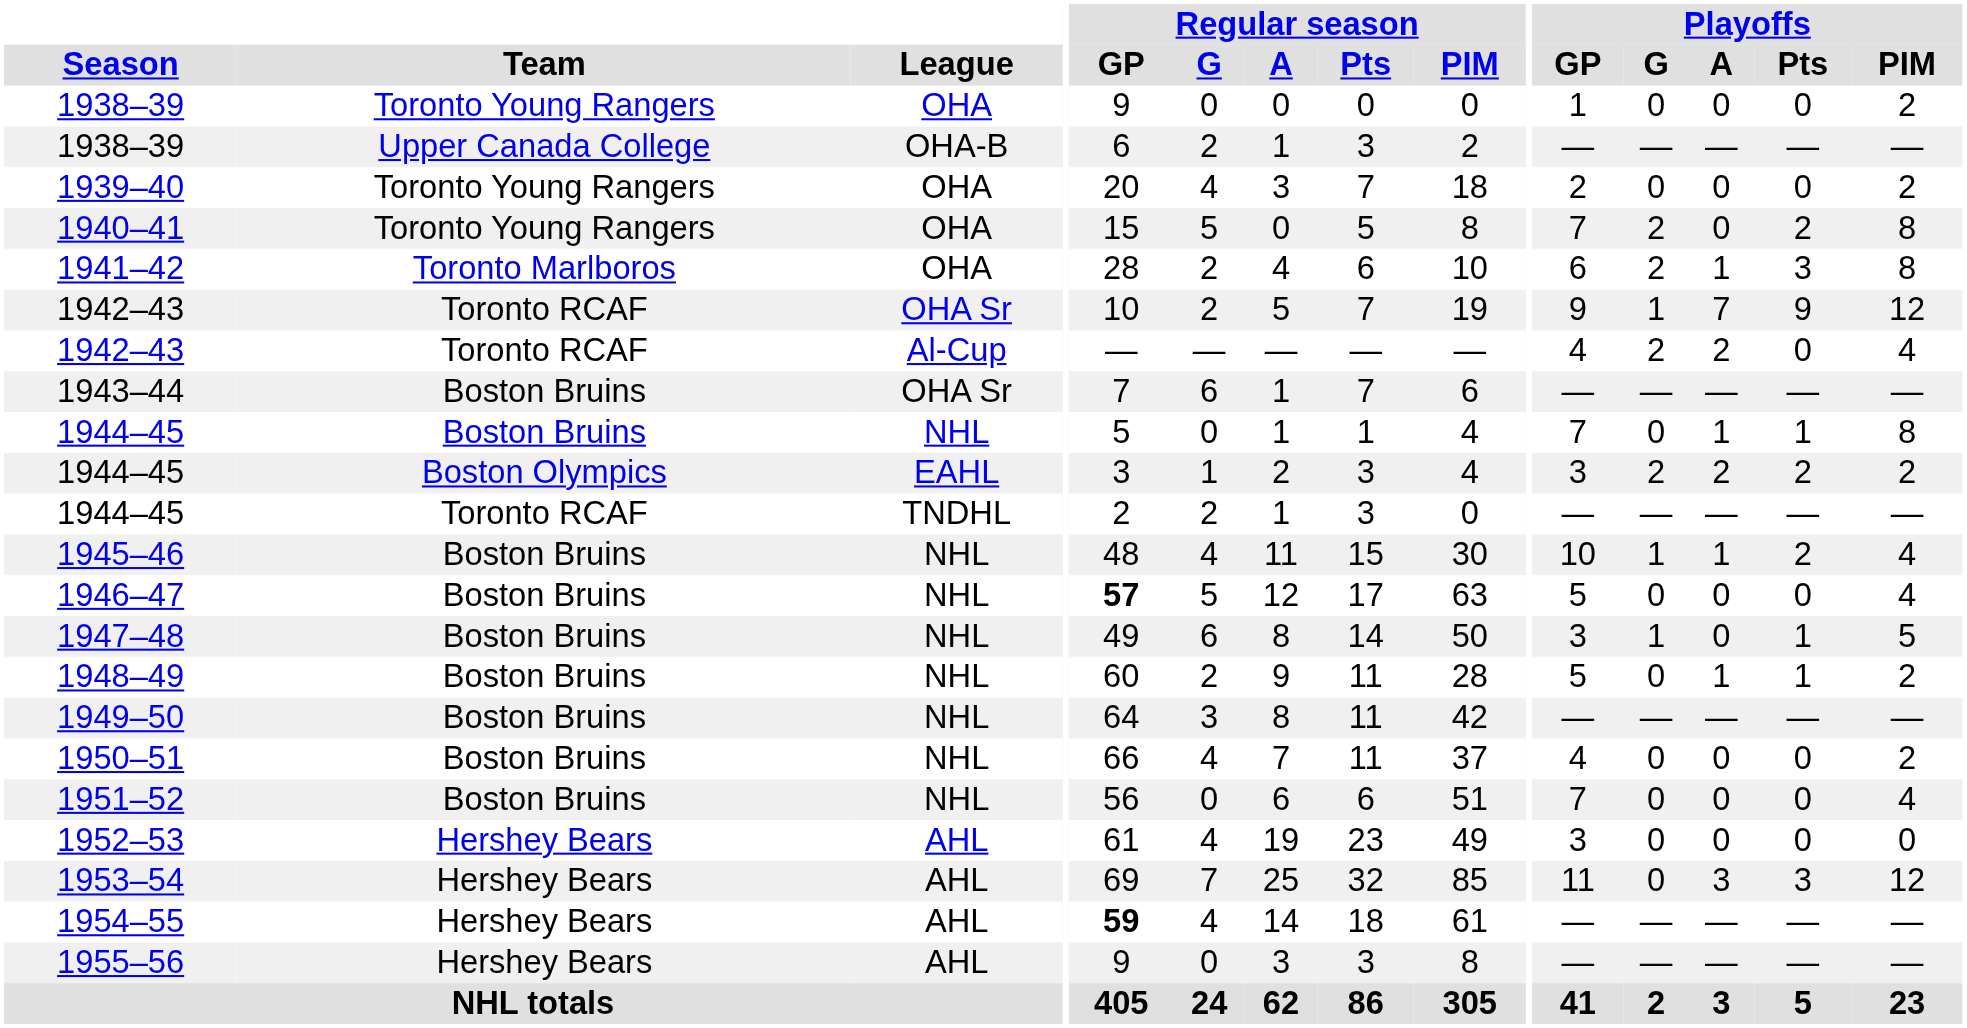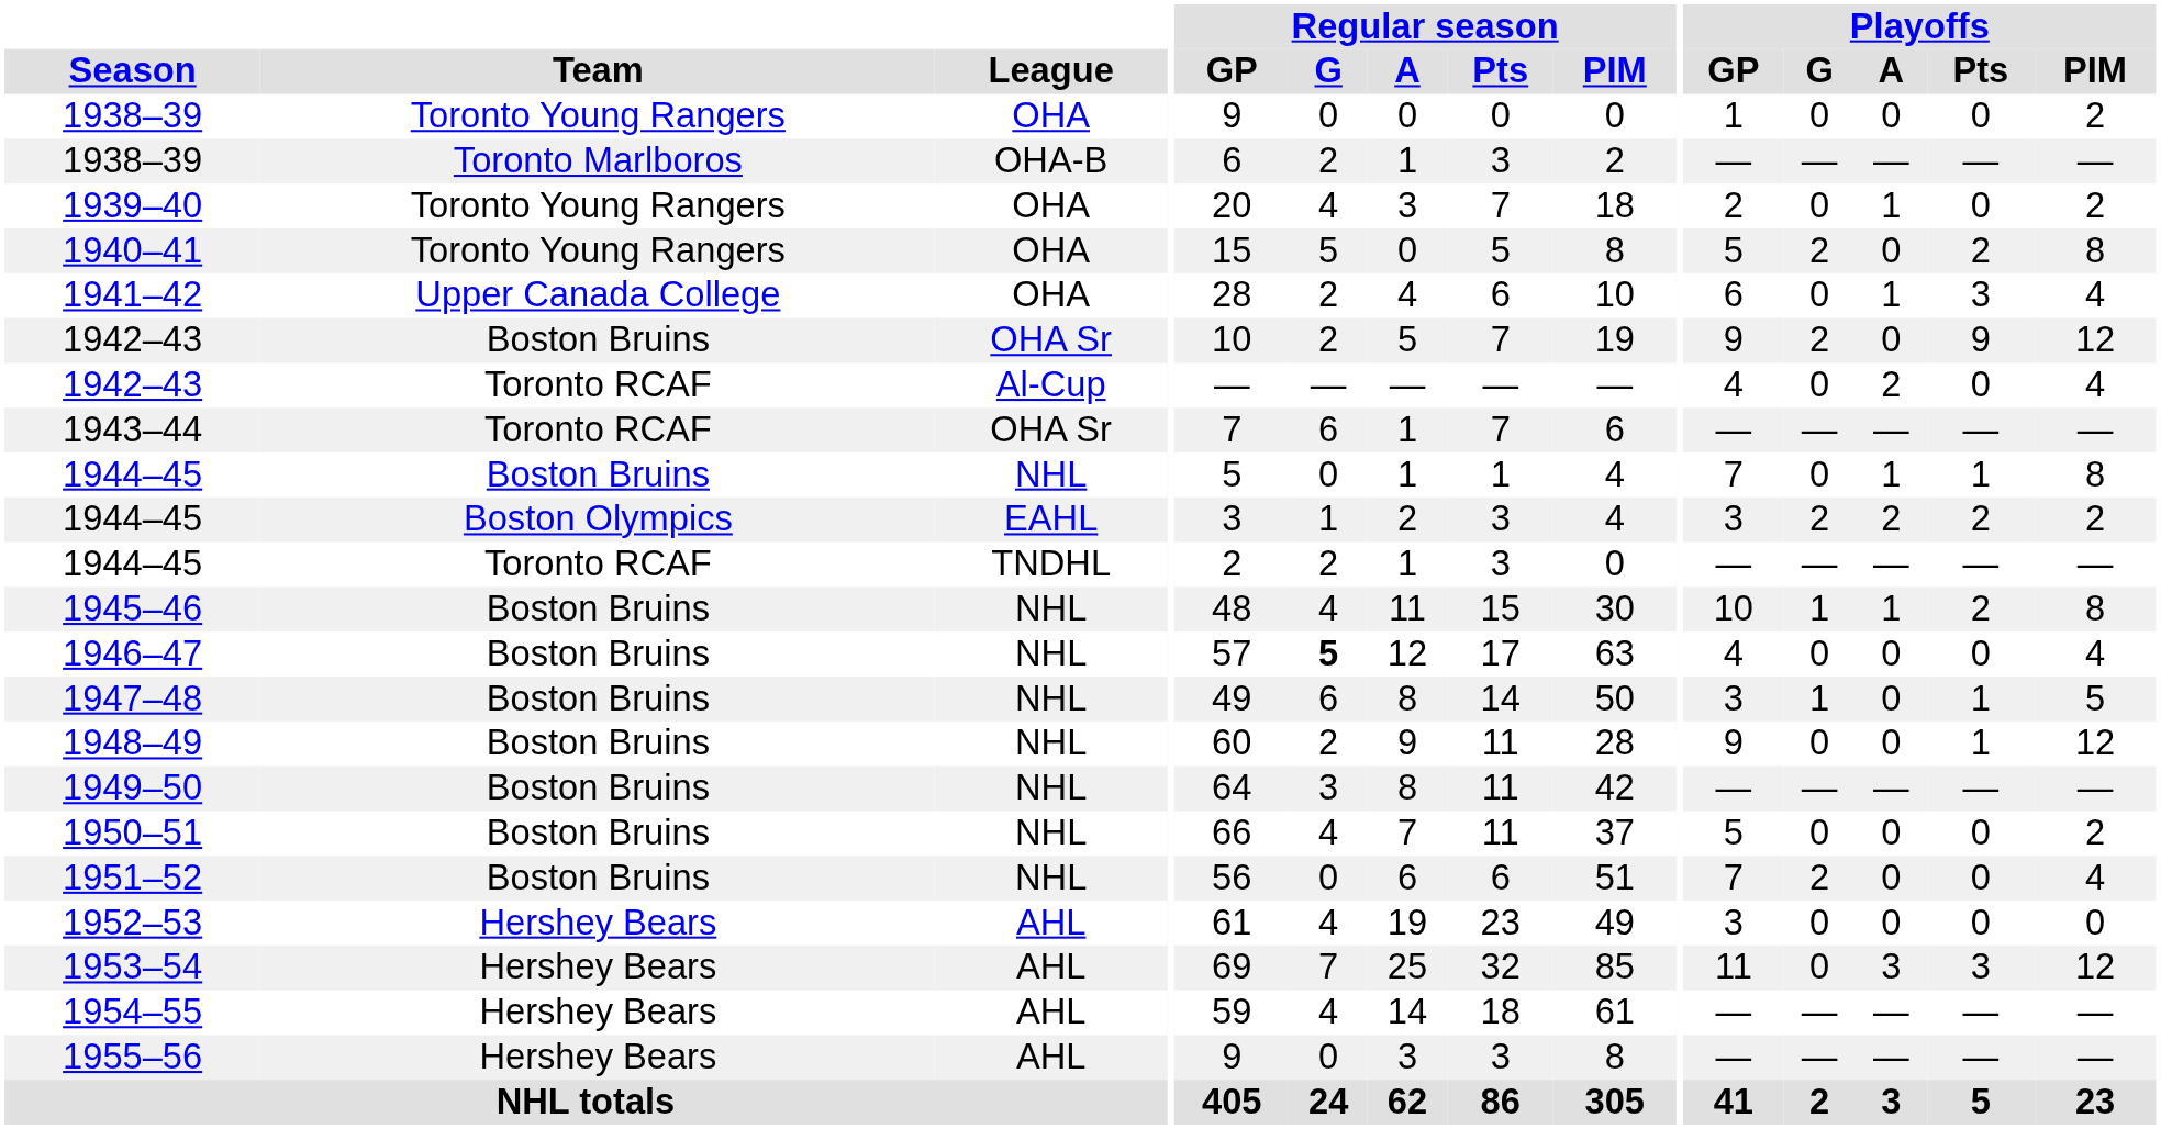1938–39 / OHA-B | Team: Upper Canada College -> Toronto Marlboros
1939–40 | Playoffs / A: 0 -> 1
1940–41 | Playoffs / GP: 7 -> 5
1941–42 | Team: Toronto Marlboros -> Upper Canada College
1941–42 | Playoffs / G: 2 -> 0
1941–42 | Playoffs / PIM: 8 -> 4
1942–43 / OHA Sr | Team: Toronto RCAF -> Boston Bruins
1942–43 / OHA Sr | Playoffs / G: 1 -> 2
1942–43 / OHA Sr | Playoffs / A: 7 -> 0
1942–43 / Al-Cup | Playoffs / G: 2 -> 0
1943–44 | Team: Boston Bruins -> Toronto RCAF
1945–46 | Playoffs / PIM: 4 -> 8
1946–47 | Regular season / GP: bold -> normal
1946–47 | Regular season / G: normal -> bold
1946–47 | Playoffs / GP: 5 -> 4
1948–49 | Playoffs / GP: 5 -> 9
1948–49 | Playoffs / A: 1 -> 0
1948–49 | Playoffs / PIM: 2 -> 12
1950–51 | Playoffs / GP: 4 -> 5
1951–52 | Playoffs / G: 0 -> 2
1954–55 | Regular season / GP: bold -> normal
